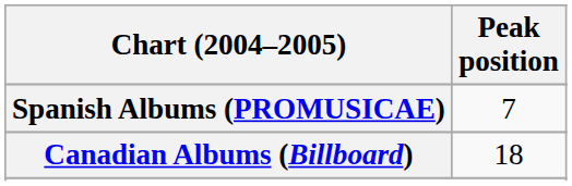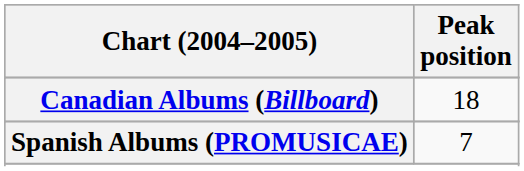rows swapped: Canadian Albums (Billboard) <-> Spanish Albums (PROMUSICAE)
